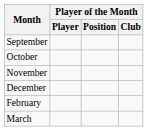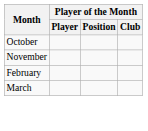- row: September
- row: December
